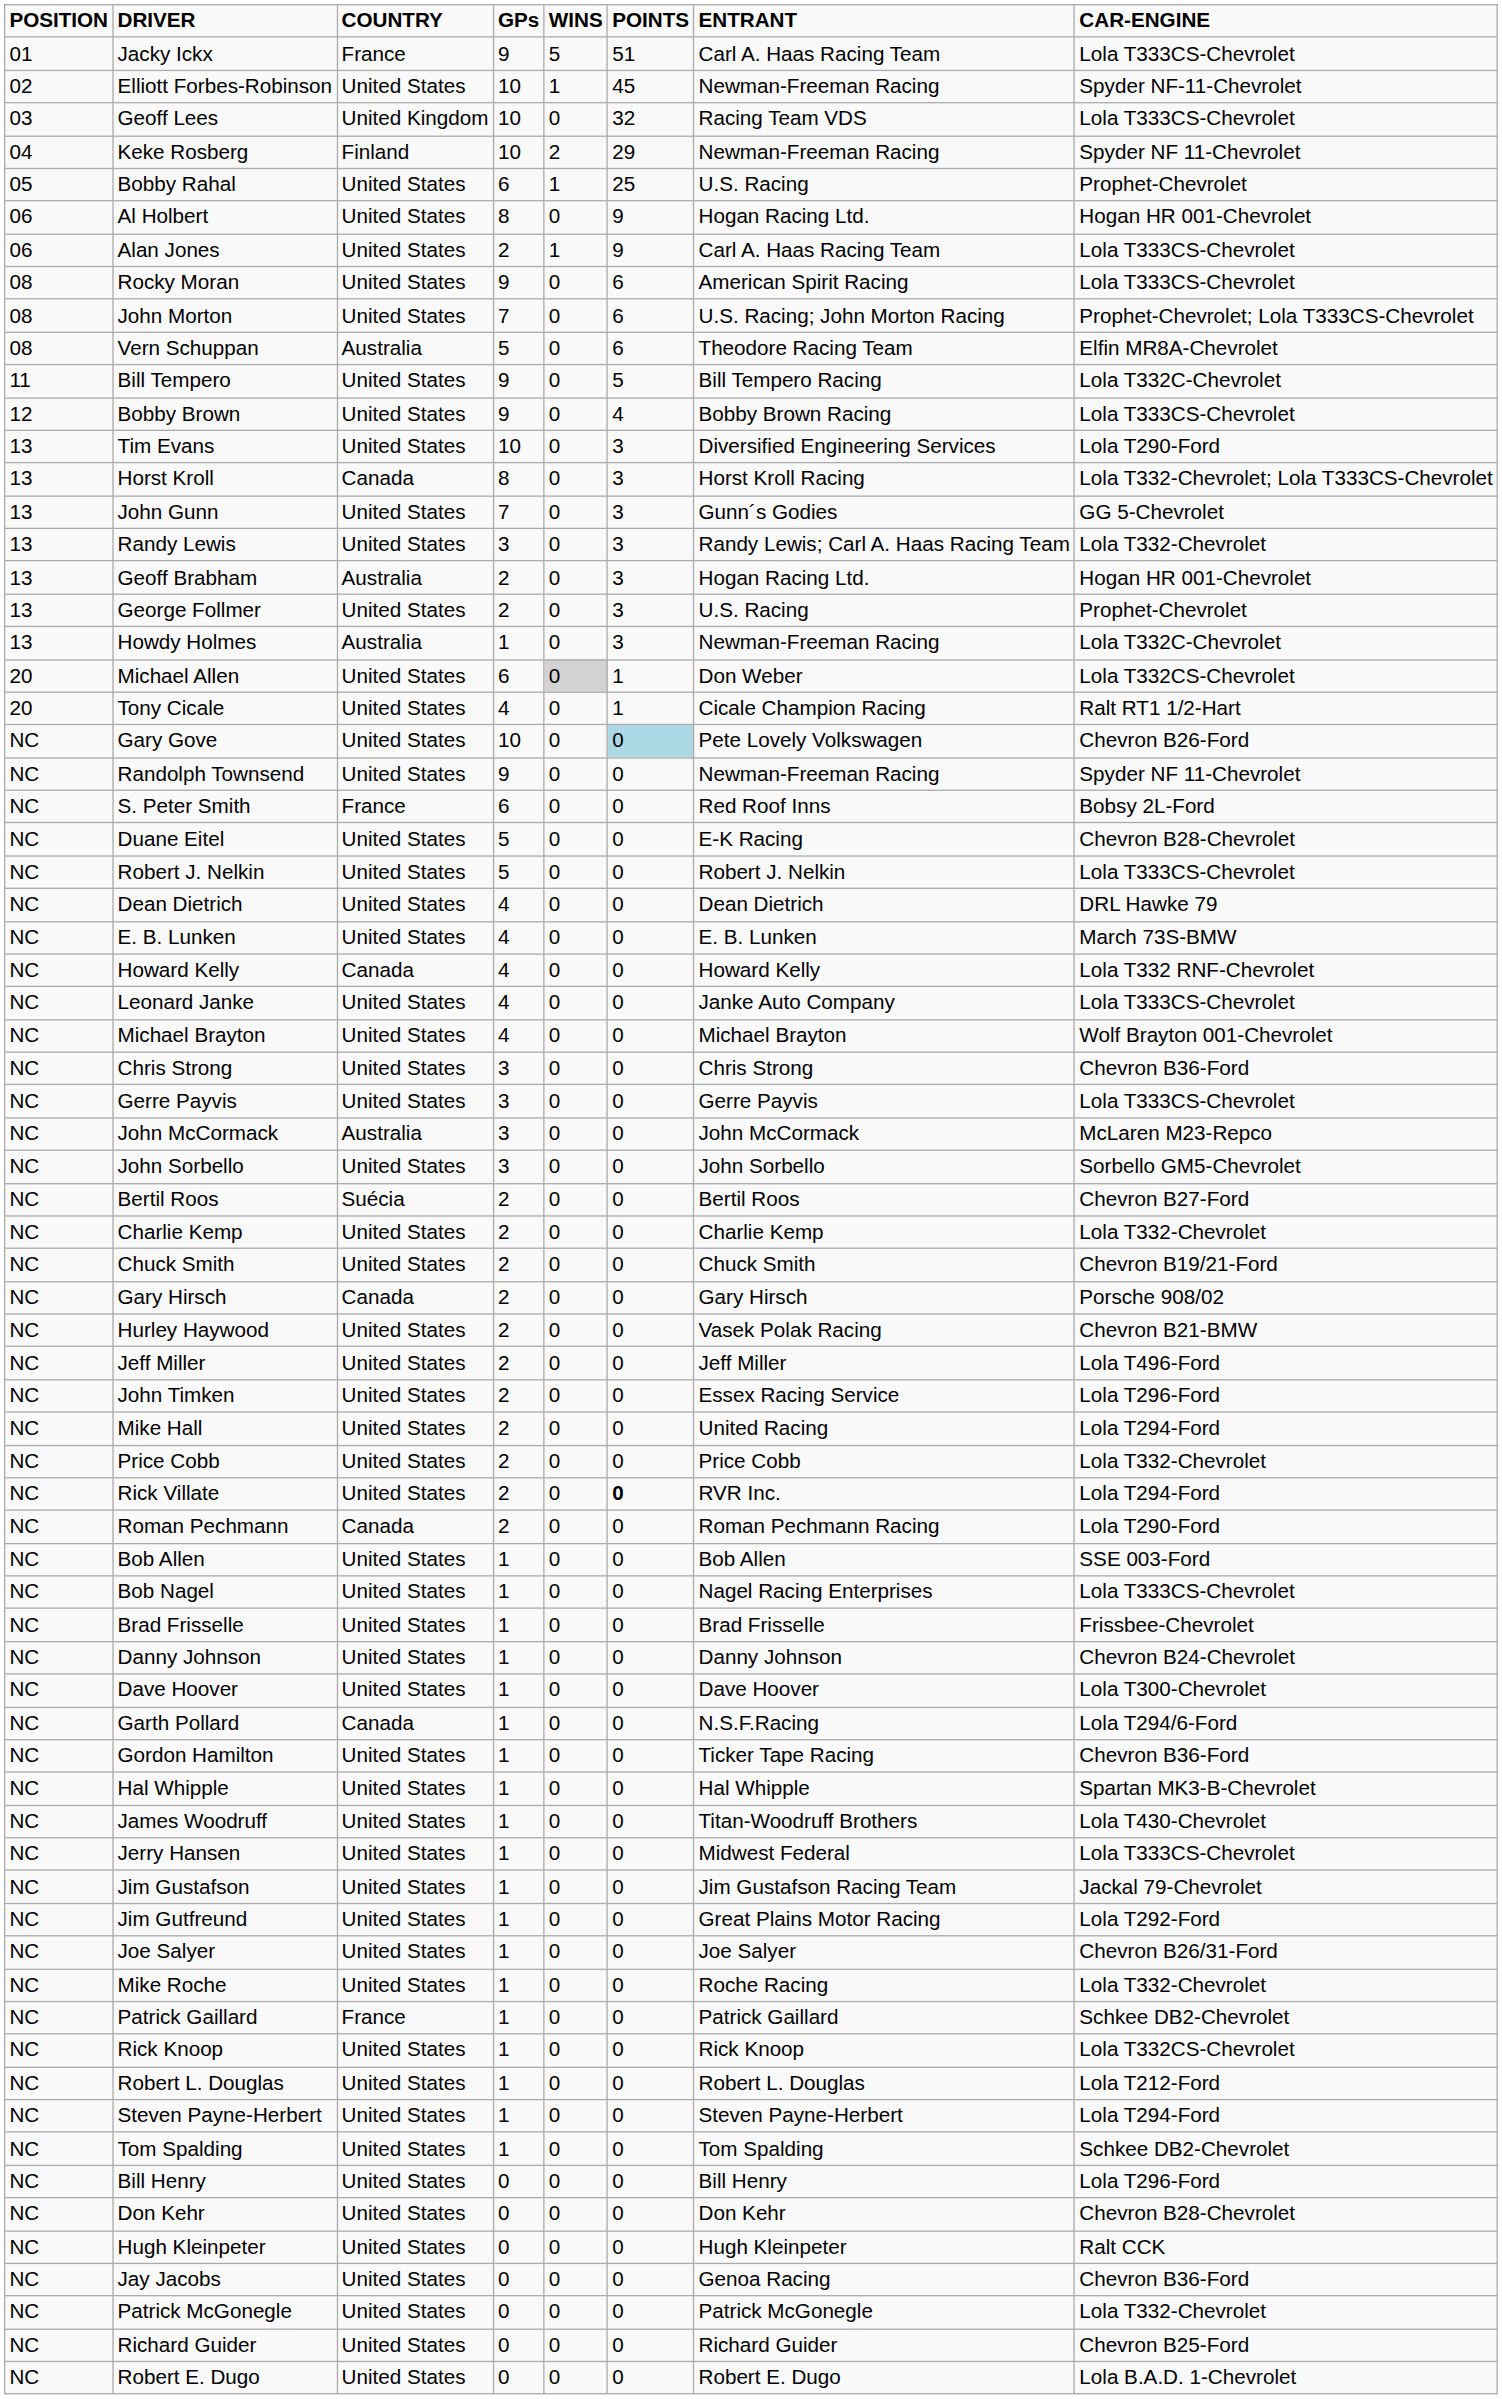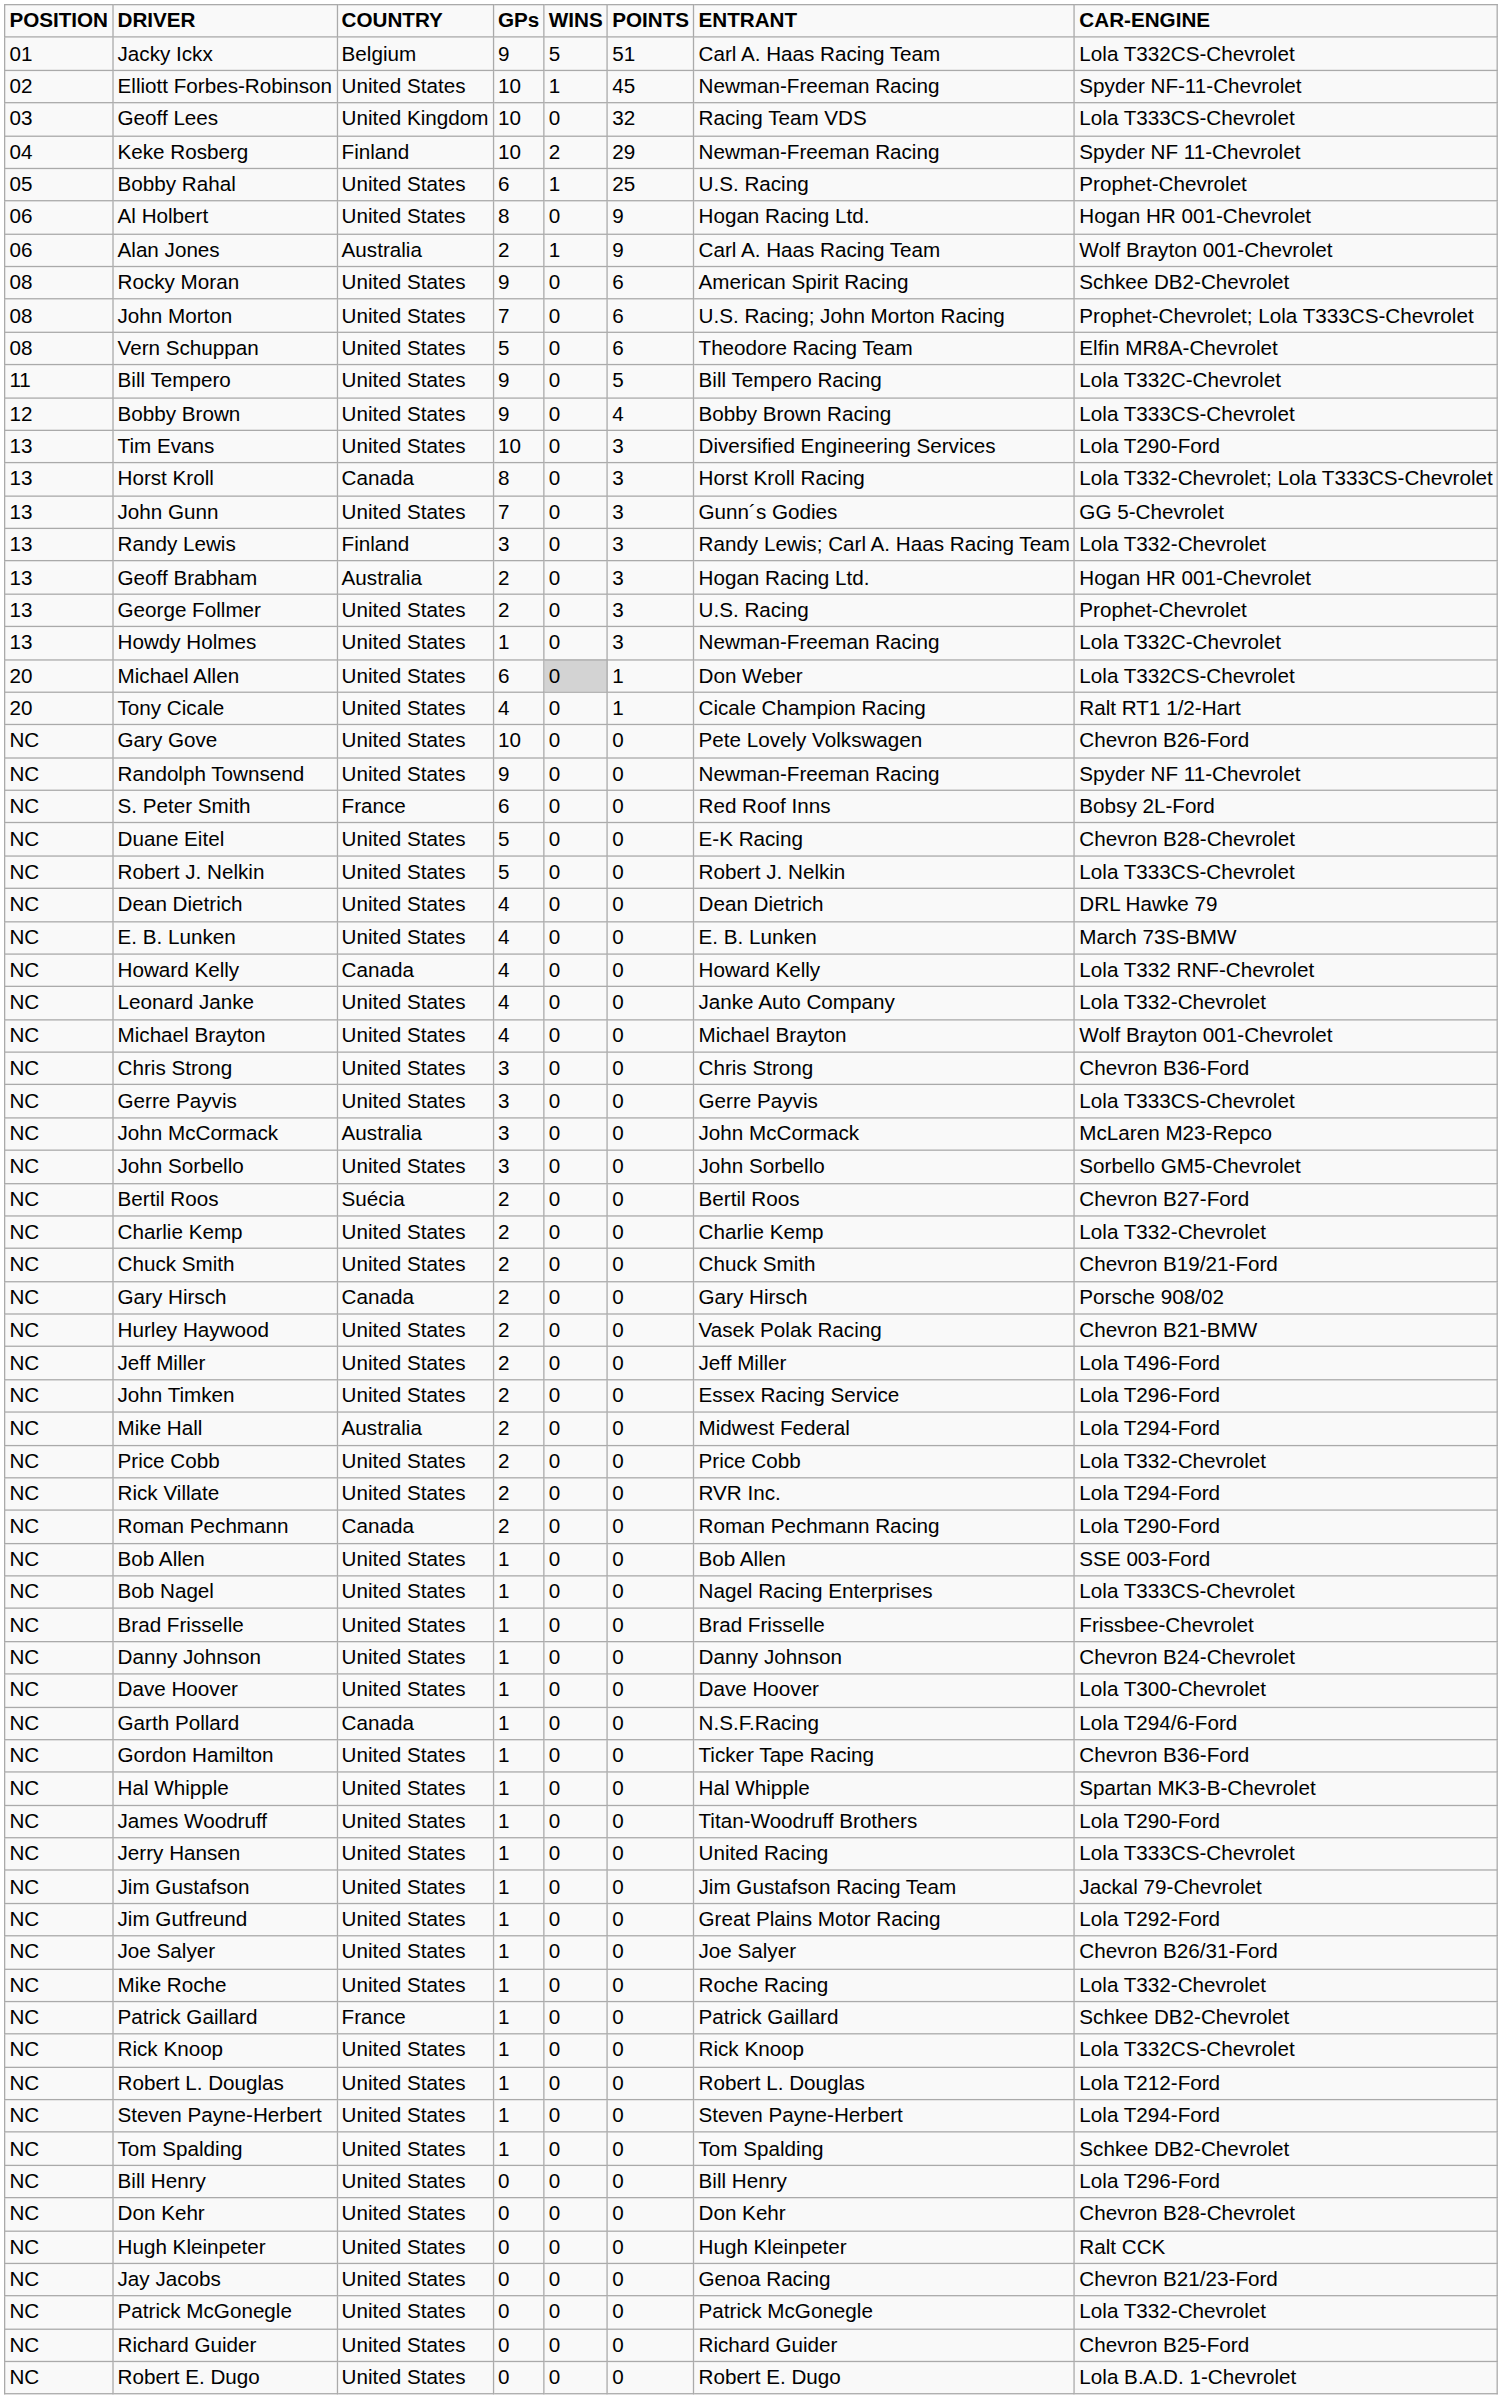Jacky Ickx | COUNTRY: France -> Belgium
Jacky Ickx | CAR-ENGINE: Lola T333CS-Chevrolet -> Lola T332CS-Chevrolet
Alan Jones | COUNTRY: United States -> Australia
Alan Jones | CAR-ENGINE: Lola T333CS-Chevrolet -> Wolf Brayton 001-Chevrolet
Rocky Moran | CAR-ENGINE: Lola T333CS-Chevrolet -> Schkee DB2-Chevrolet
Vern Schuppan | COUNTRY: Australia -> United States
Randy Lewis | COUNTRY: United States -> Finland
Howdy Holmes | COUNTRY: Australia -> United States
Gary Gove | POINTS: lightblue background -> no background
Leonard Janke | CAR-ENGINE: Lola T333CS-Chevrolet -> Lola T332-Chevrolet
Mike Hall | COUNTRY: United States -> Australia
Mike Hall | ENTRANT: United Racing -> Midwest Federal
Rick Villate | POINTS: bold -> normal
James Woodruff | CAR-ENGINE: Lola T430-Chevrolet -> Lola T290-Ford
Jerry Hansen | ENTRANT: Midwest Federal -> United Racing
Jay Jacobs | CAR-ENGINE: Chevron B36-Ford -> Chevron B21/23-Ford
